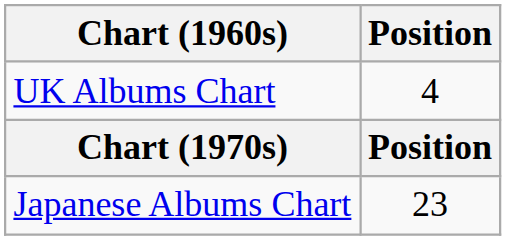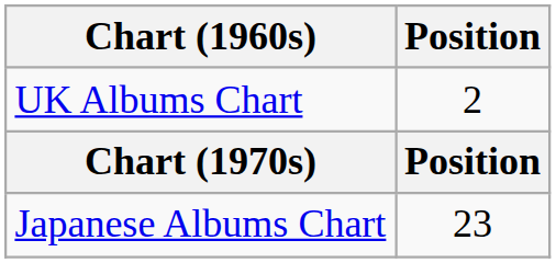UK Albums Chart | Position: 4 -> 2
